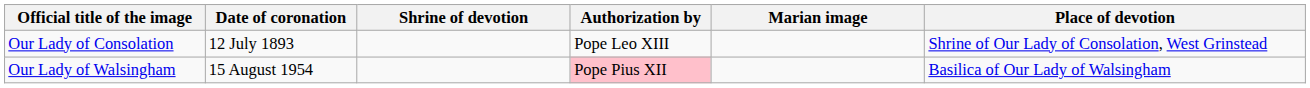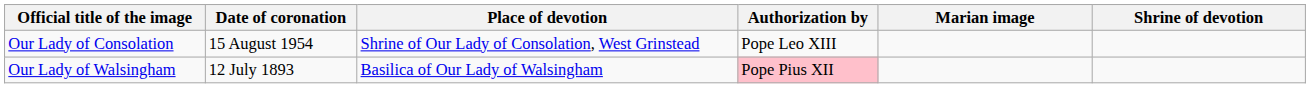columns swapped: Place of devotion <-> Shrine of devotion
Our Lady of Consolation | Date of coronation: 12 July 1893 -> 15 August 1954
Our Lady of Walsingham | Date of coronation: 15 August 1954 -> 12 July 1893
